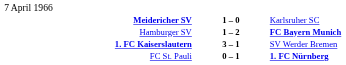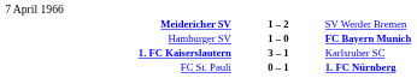Meidericher SV | column 2: 1 – 0 -> 1 – 2
Meidericher SV | column 3: Karlsruher SC -> SV Werder Bremen
Hamburger SV | column 2: 1 – 2 -> 1 – 0
1. FC Kaiserslautern | column 3: SV Werder Bremen -> Karlsruher SC
